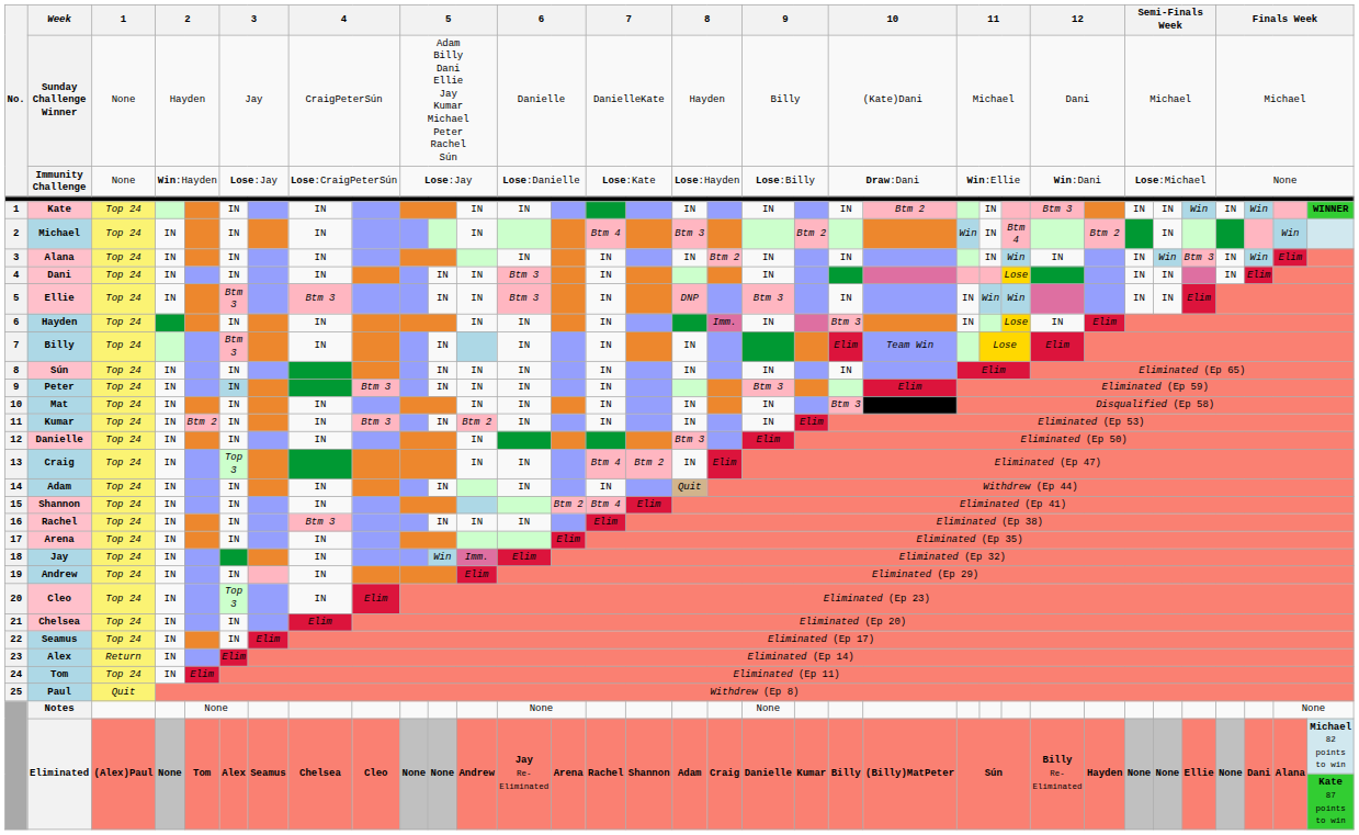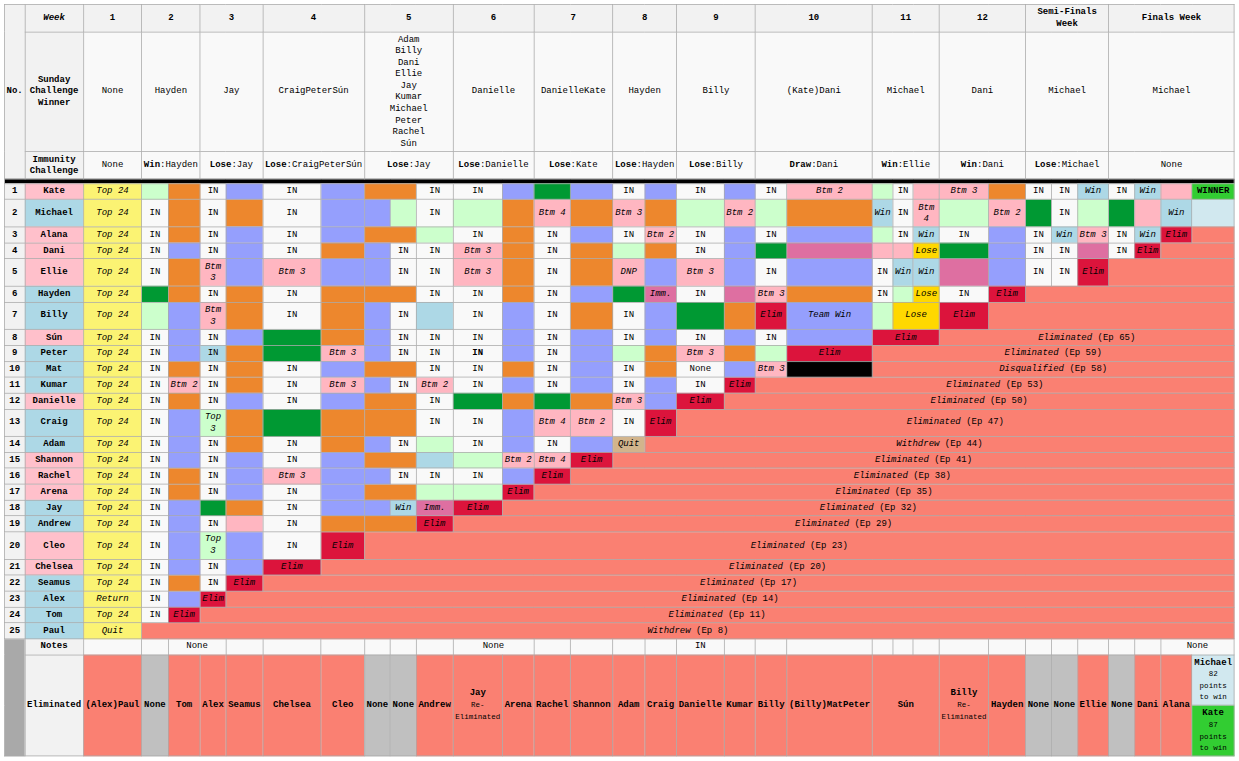Peter | column 13: normal -> bold
Mat | column 19: IN -> None
Notes | column 19: None -> IN
